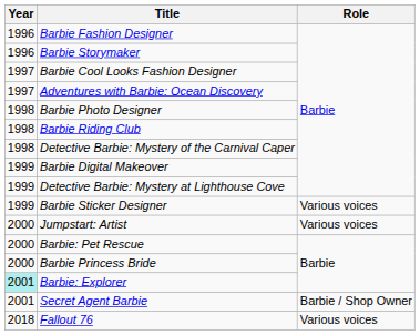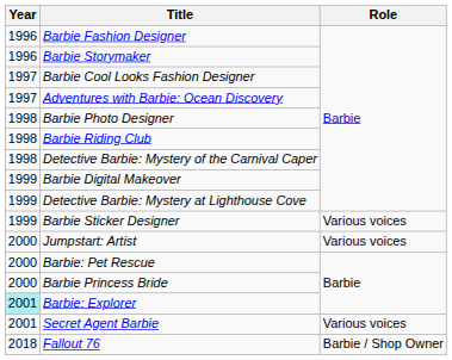Secret Agent Barbie | Role: Barbie / Shop Owner -> Various voices
Fallout 76 | Role: Various voices -> Barbie / Shop Owner
